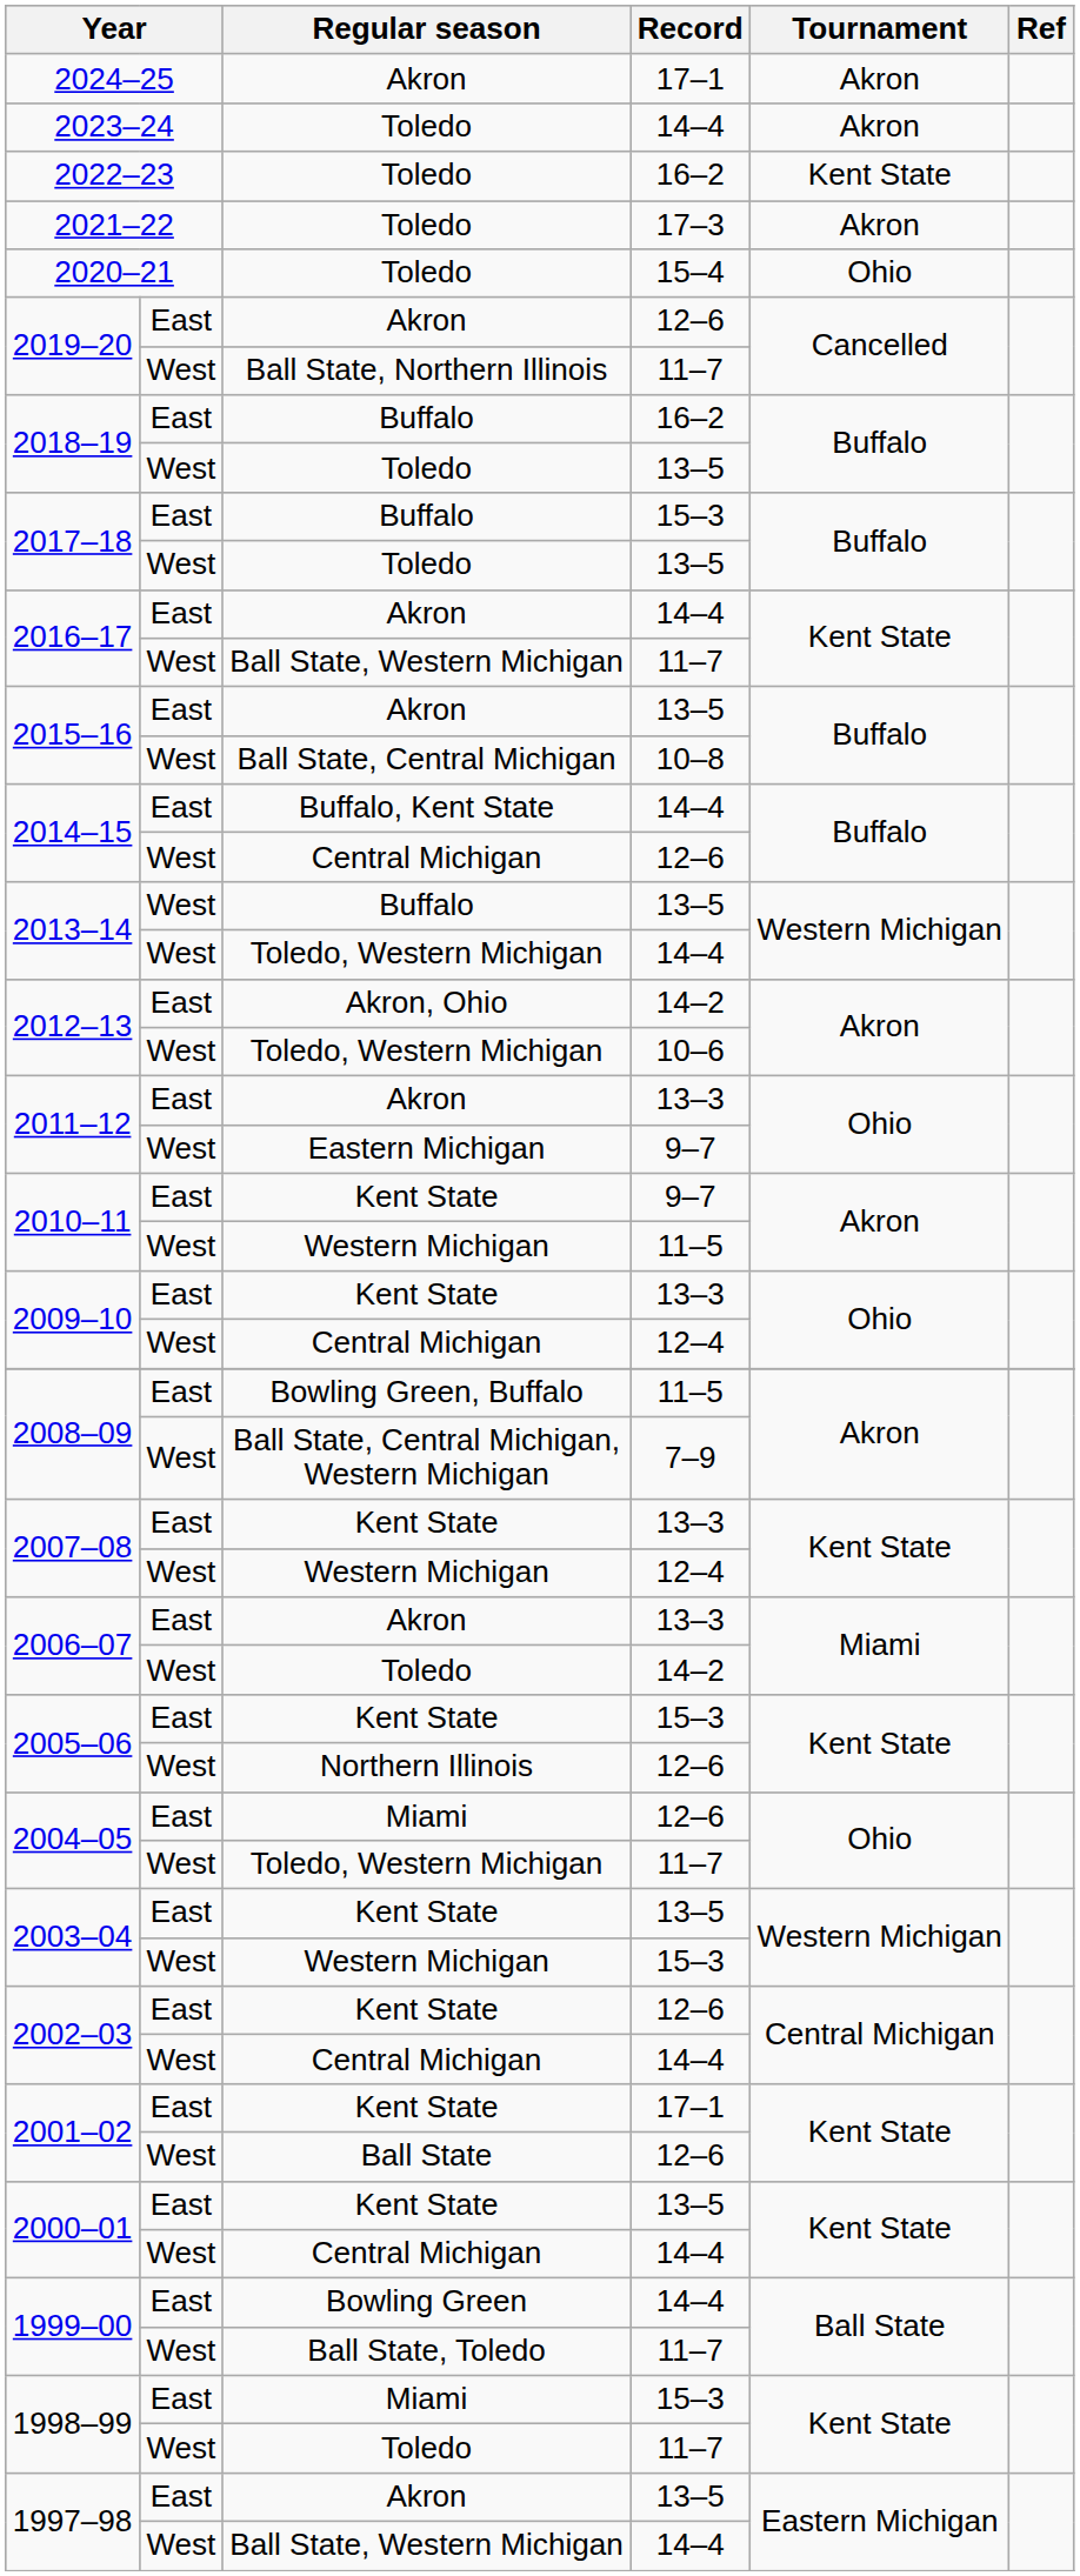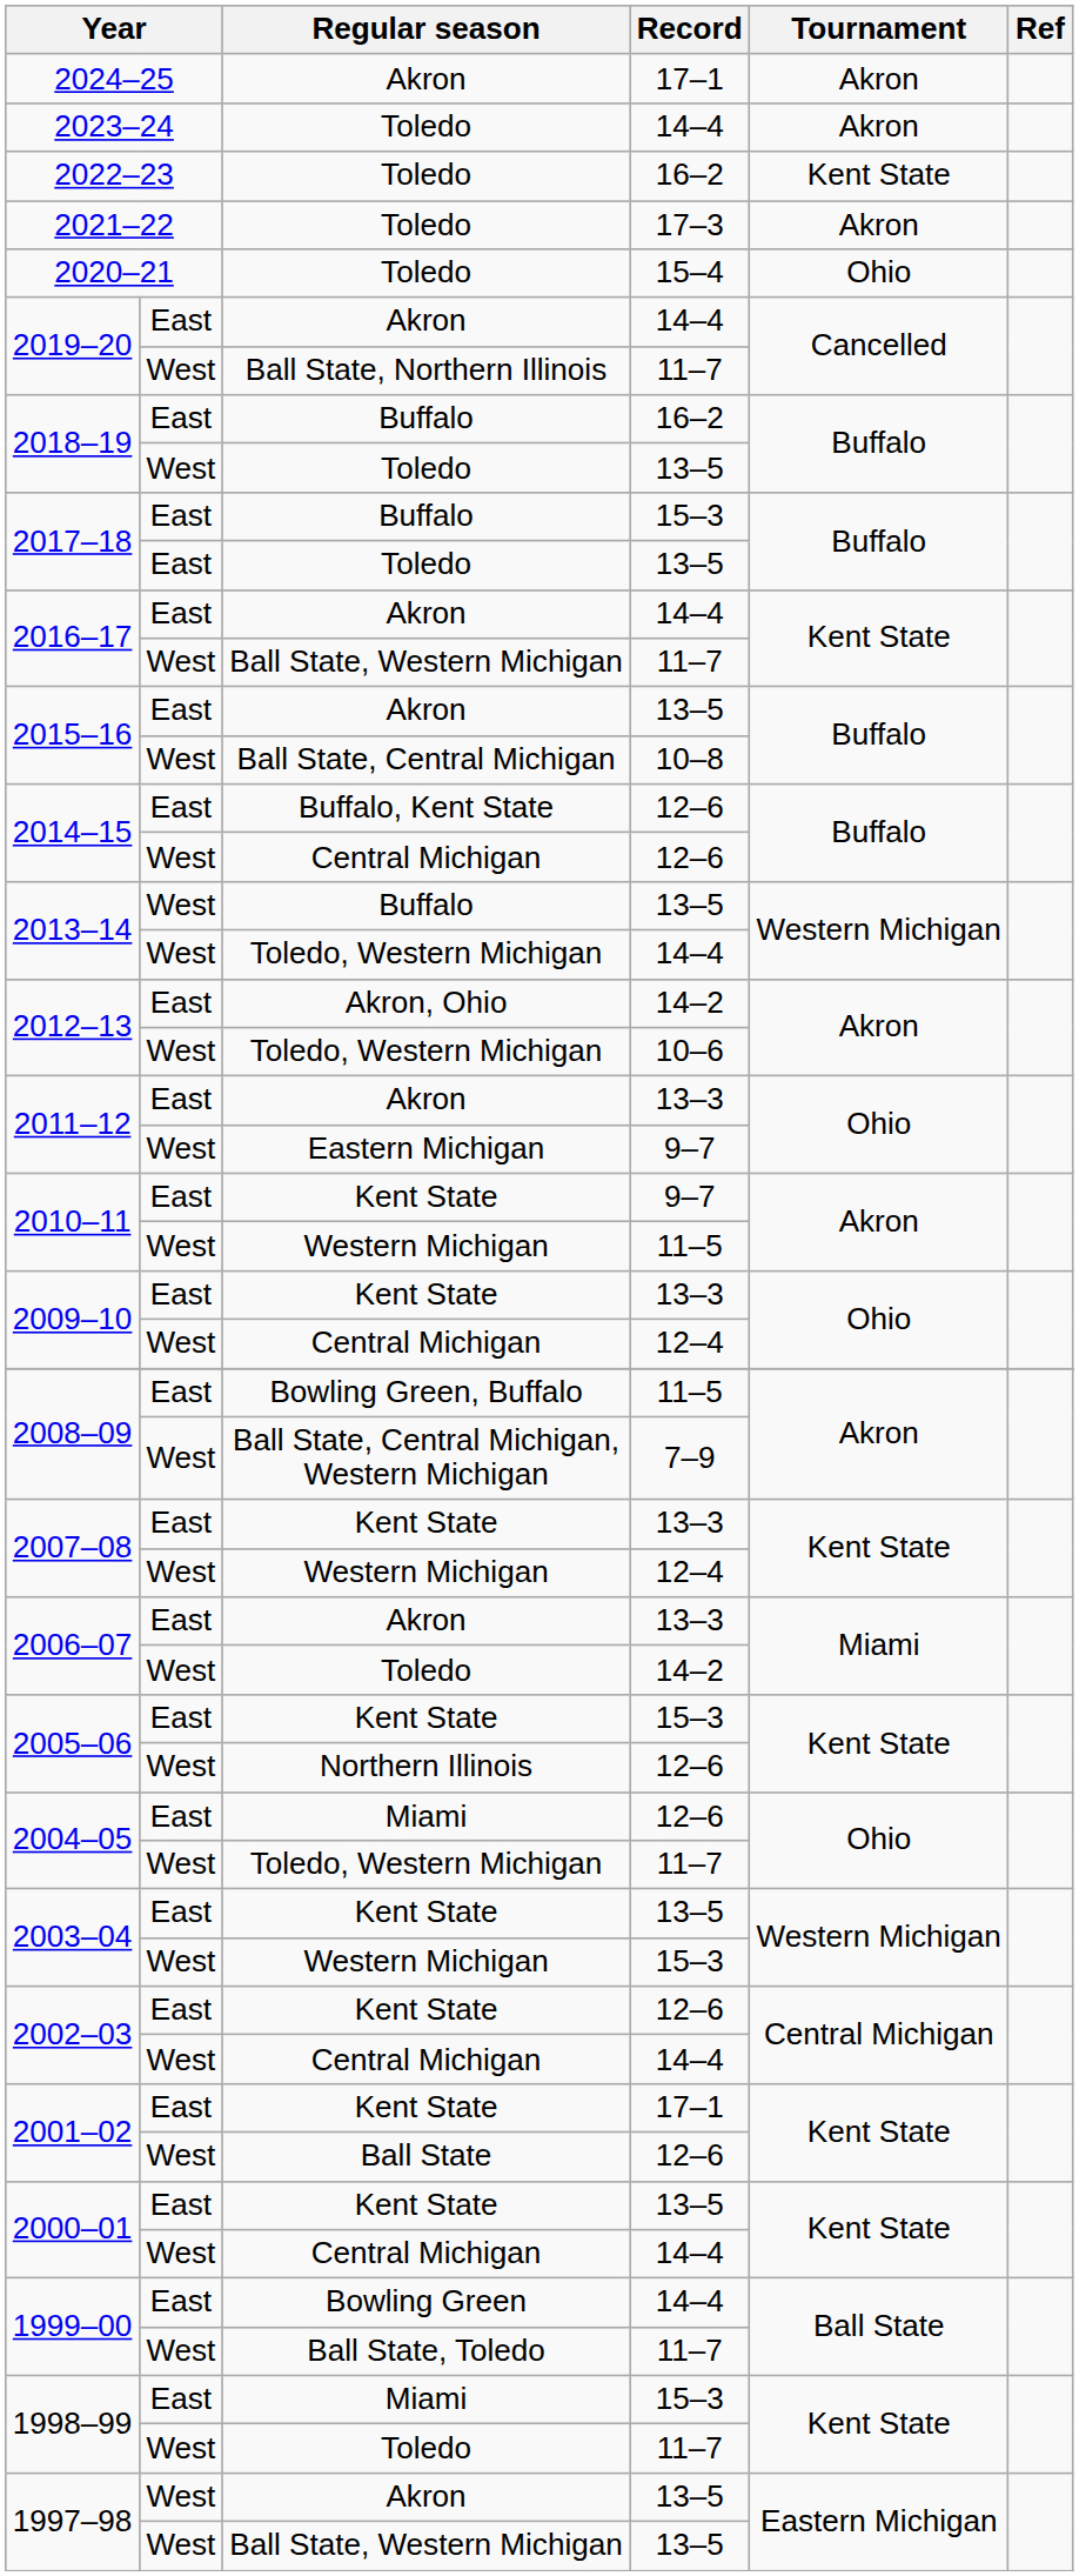2019–20 / Akron | Record: 12–6 -> 14–4
2017–18 / Toledo | column 2: West -> East
2014–15 / Buffalo, Kent State | Record: 14–4 -> 12–6
1997–98 / Akron | column 2: East -> West
1997–98 / Ball State, Western Michigan | Record: 14–4 -> 13–5
